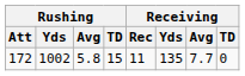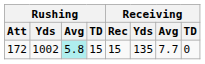172 | Rushing / Avg: no background -> paleturquoise background
172 | Receiving / Rec: 11 -> 15
